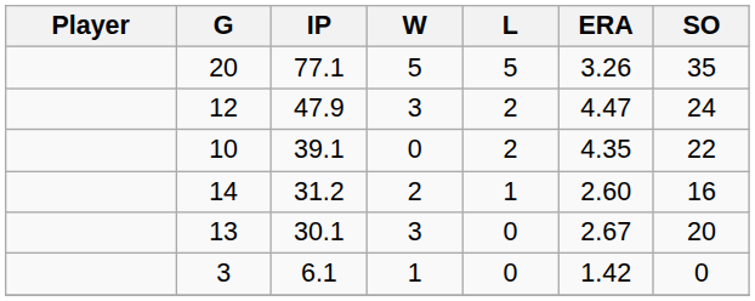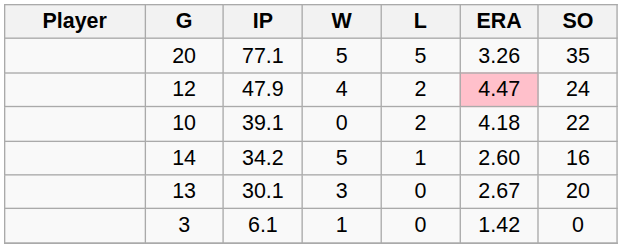12 | W: 3 -> 4
12 | ERA: no background -> pink background
10 | ERA: 4.35 -> 4.18
14 | IP: 31.2 -> 34.2
14 | W: 2 -> 5
